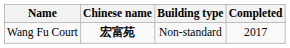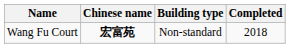Wang Fu Court | Completed: 2017 -> 2018
